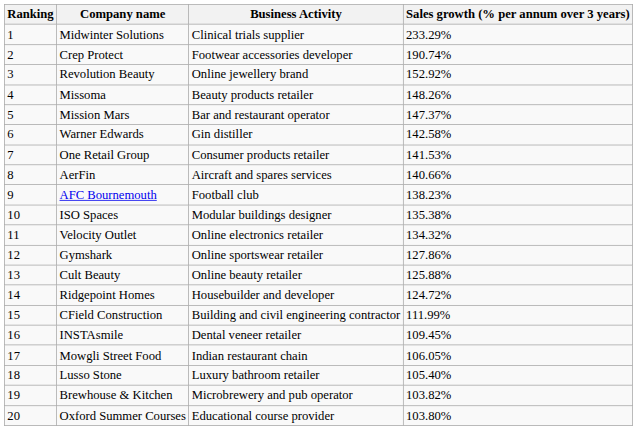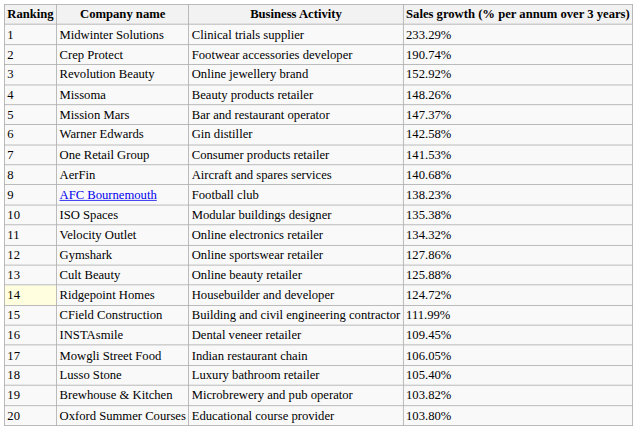AerFin | Sales growth (% per annum over 3 years): 140.66% -> 140.68%
Ridgepoint Homes | Ranking: no background -> lightyellow background
